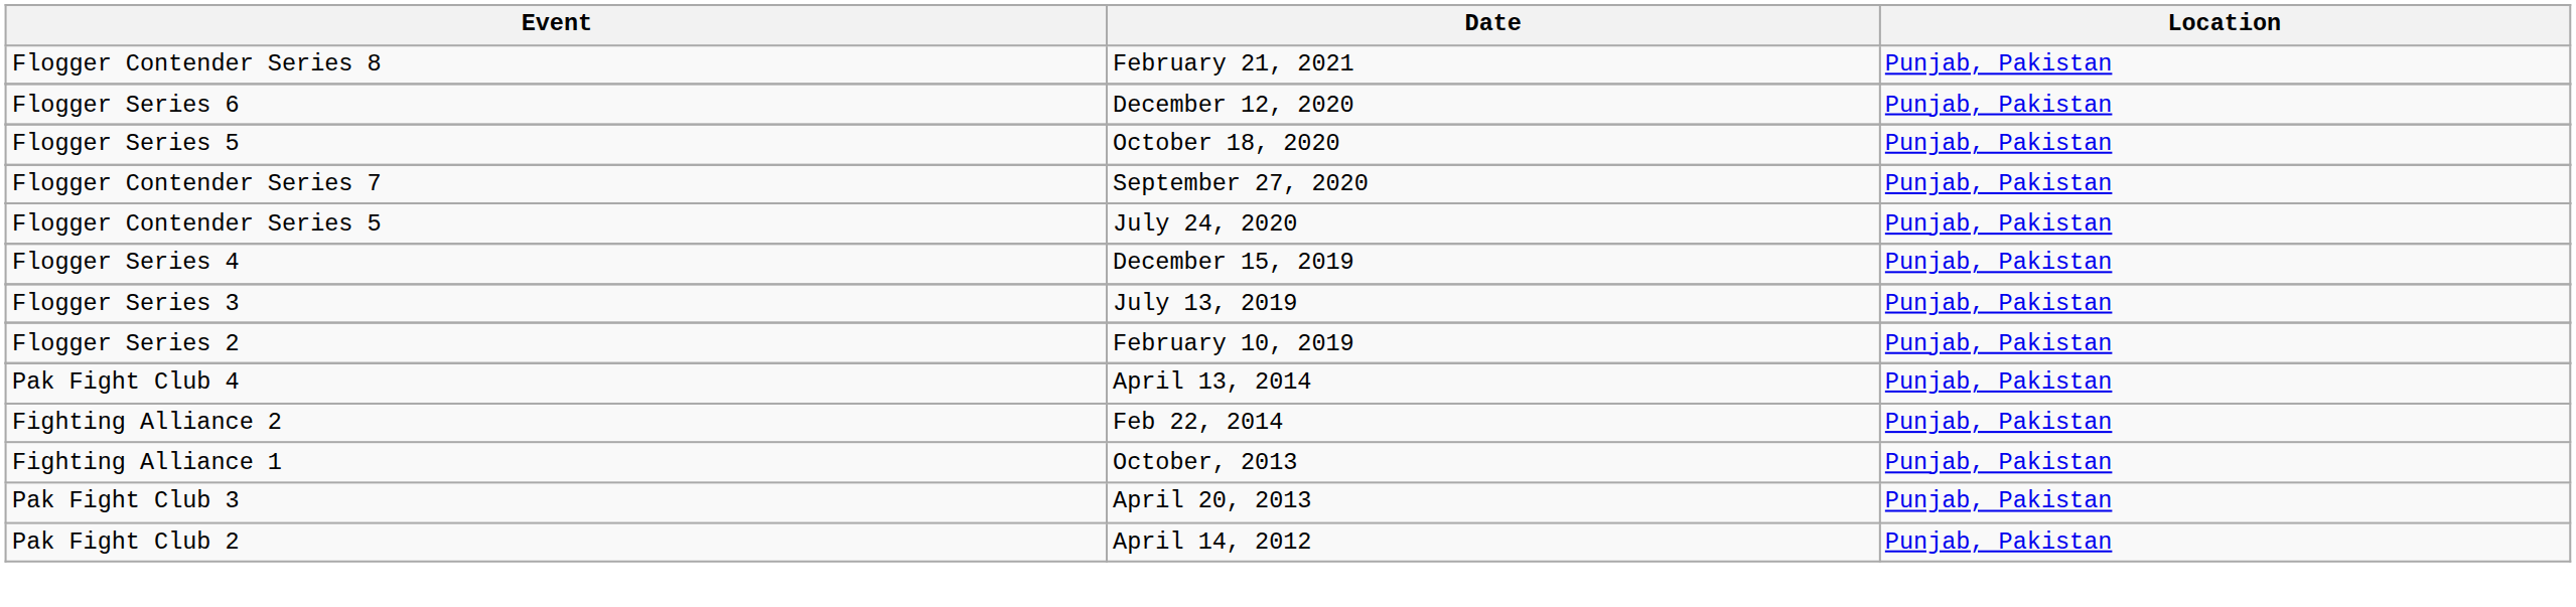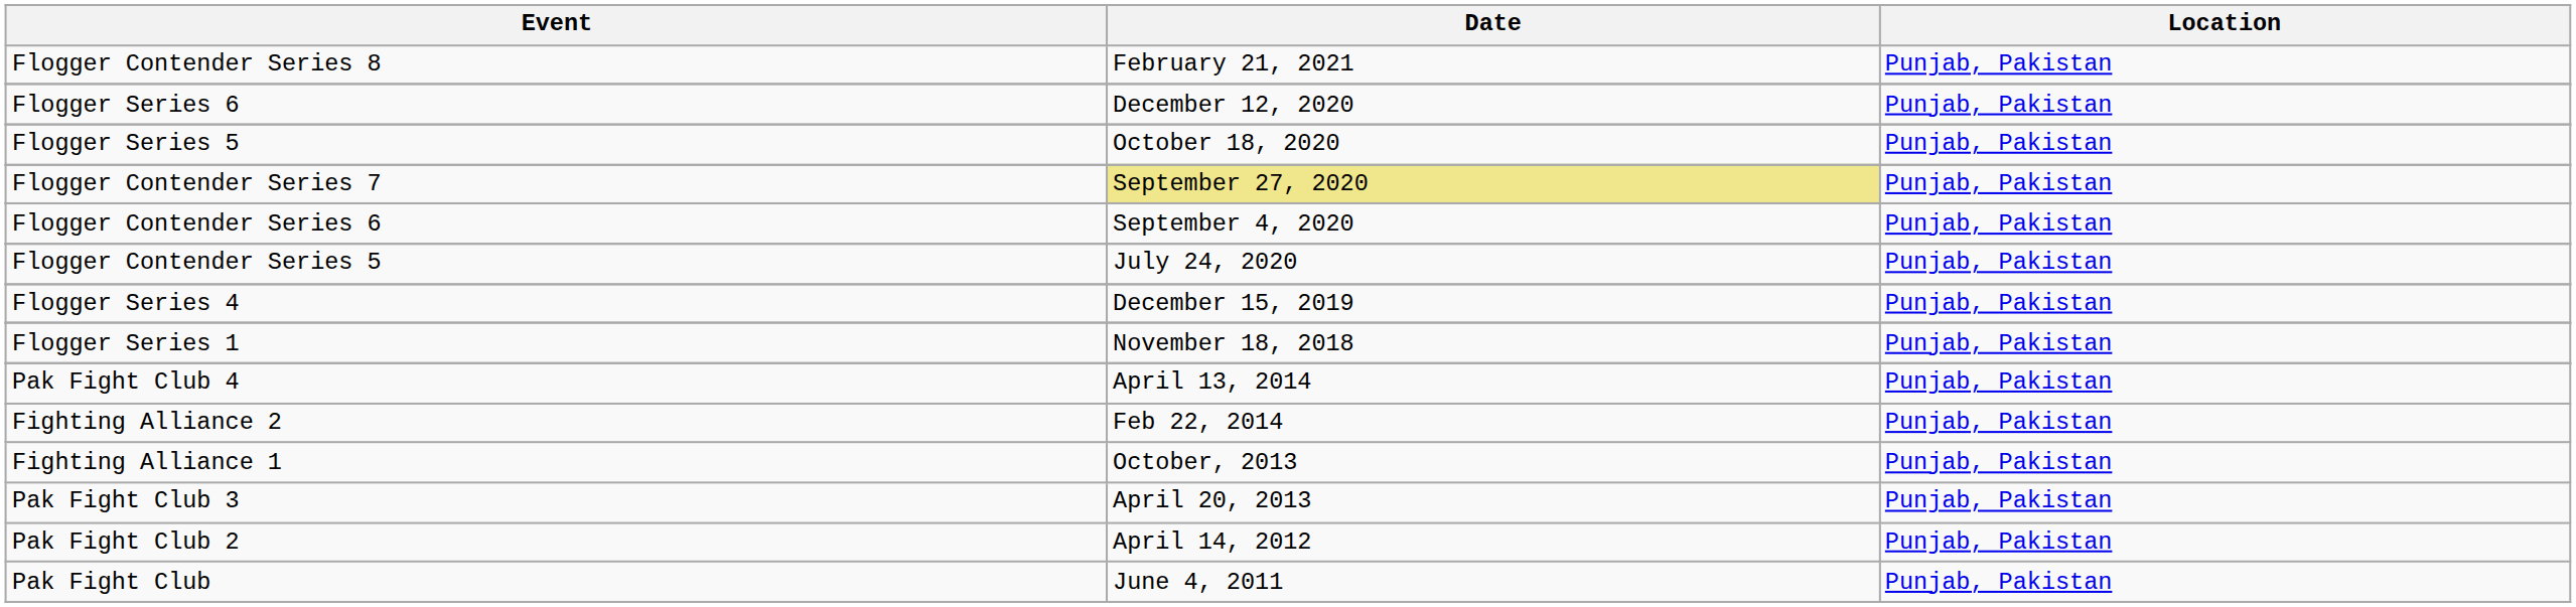Flogger Contender Series 7 | Date: no background -> khaki background
+ row: Flogger Contender Series 6 | September 4, 2020 | Punjab, Pakistan
- row: Flogger Series 3 | July 13, 2019 | Punjab, Pakistan
- row: Flogger Series 2 | February 10, 2019 | Punjab, Pakistan
+ row: Flogger Series 1 | November 18, 2018 | Punjab, Pakistan
+ row: Pak Fight Club | June 4, 2011 | Punjab, Pakistan
